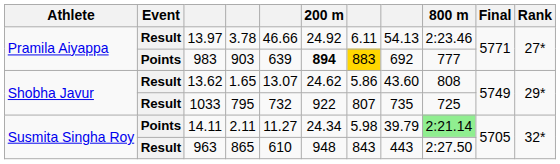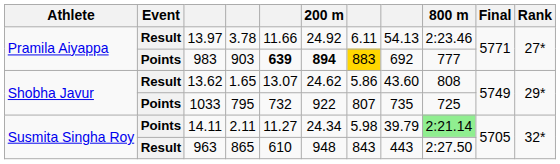13.97 | column 5: 46.66 -> 11.66
983 | column 5: normal -> bold
1033 | Event: Result -> Points
